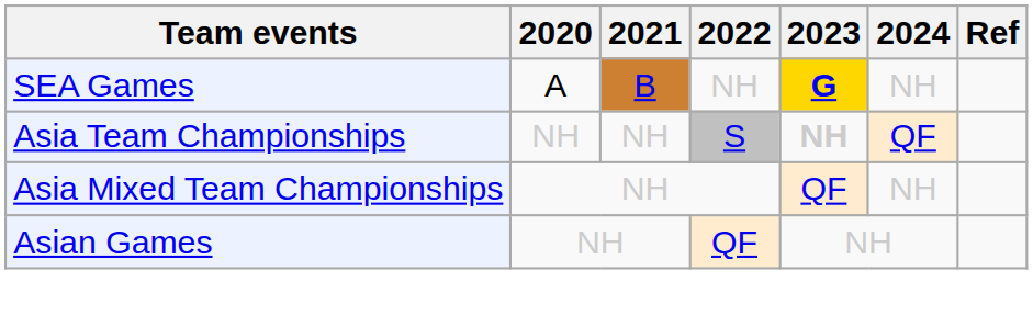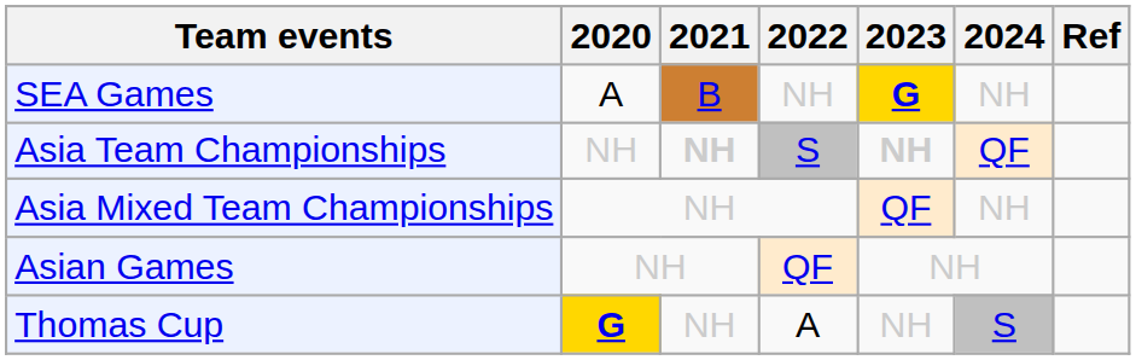Asia Team Championships | 2021: normal -> bold
+ row: Thomas Cup | G | NH | A | NH | S
